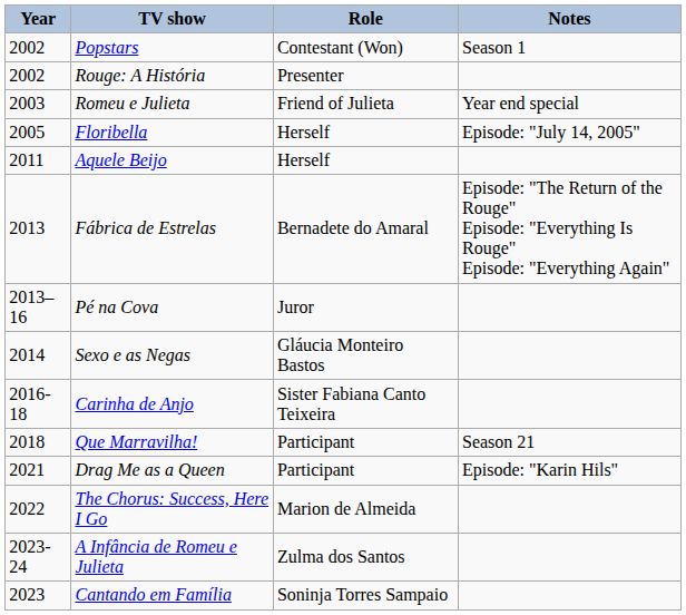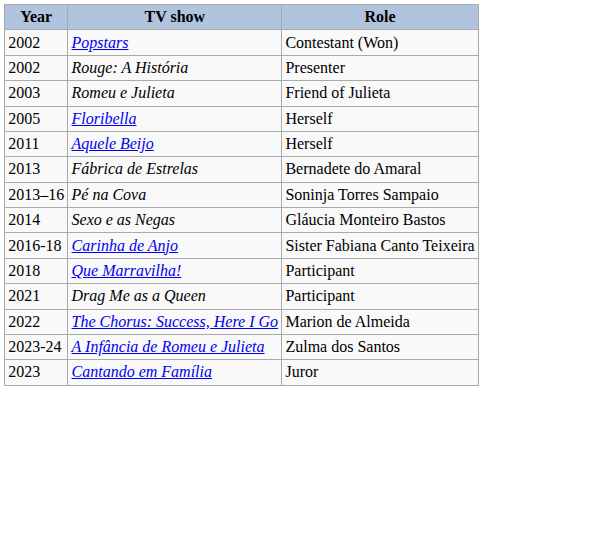- column: Notes | Season 1 | Year end special | Episode: "July 14, 2005" | Episode: "The Return of the Rouge" Episode: "Everything Is Rouge" Episode: "Everything Again" | Season 21 | Episode: "Karin Hils"
Pé na Cova | Role: Juror -> Soninja Torres Sampaio
Cantando em Família | Role: Soninja Torres Sampaio -> Juror
